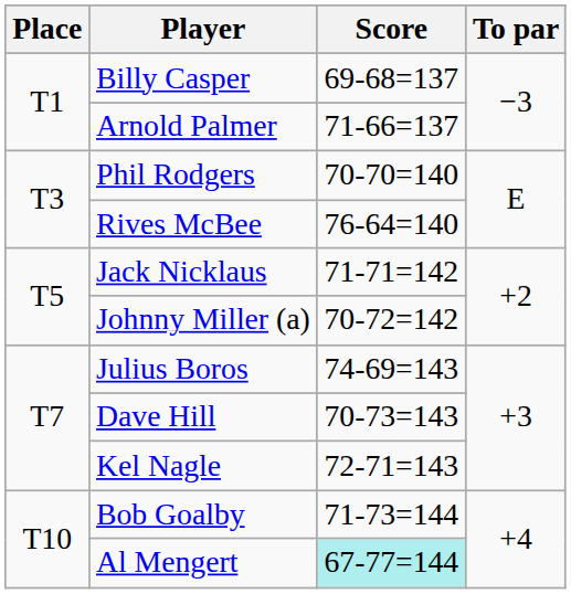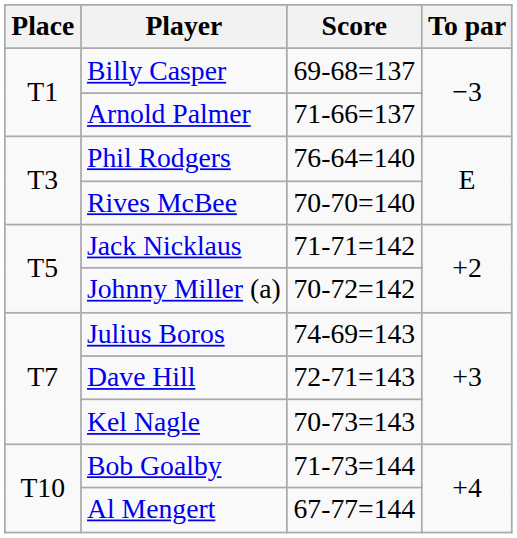Phil Rodgers | Score: 70-70=140 -> 76-64=140
Rives McBee | Score: 76-64=140 -> 70-70=140
Dave Hill | Score: 70-73=143 -> 72-71=143
Kel Nagle | Score: 72-71=143 -> 70-73=143
Al Mengert | Score: paleturquoise background -> no background
